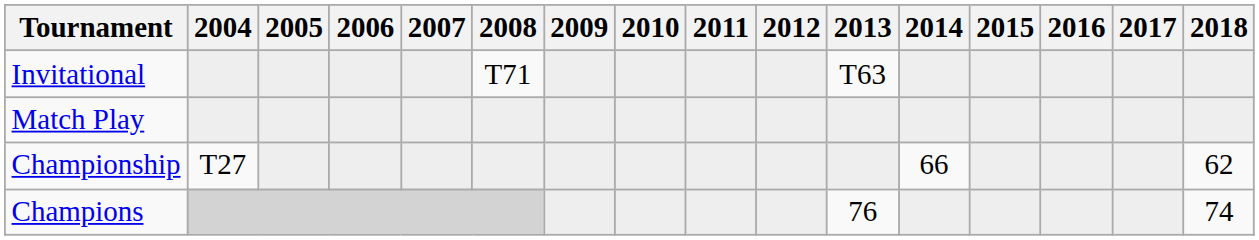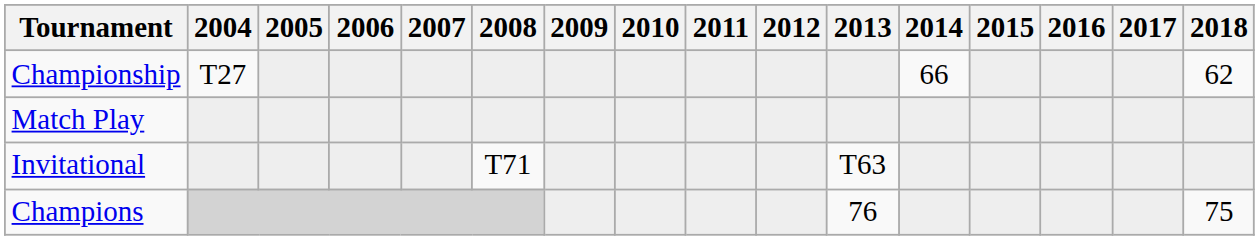rows swapped: Championship <-> Invitational
Champions | 2018: 74 -> 75
